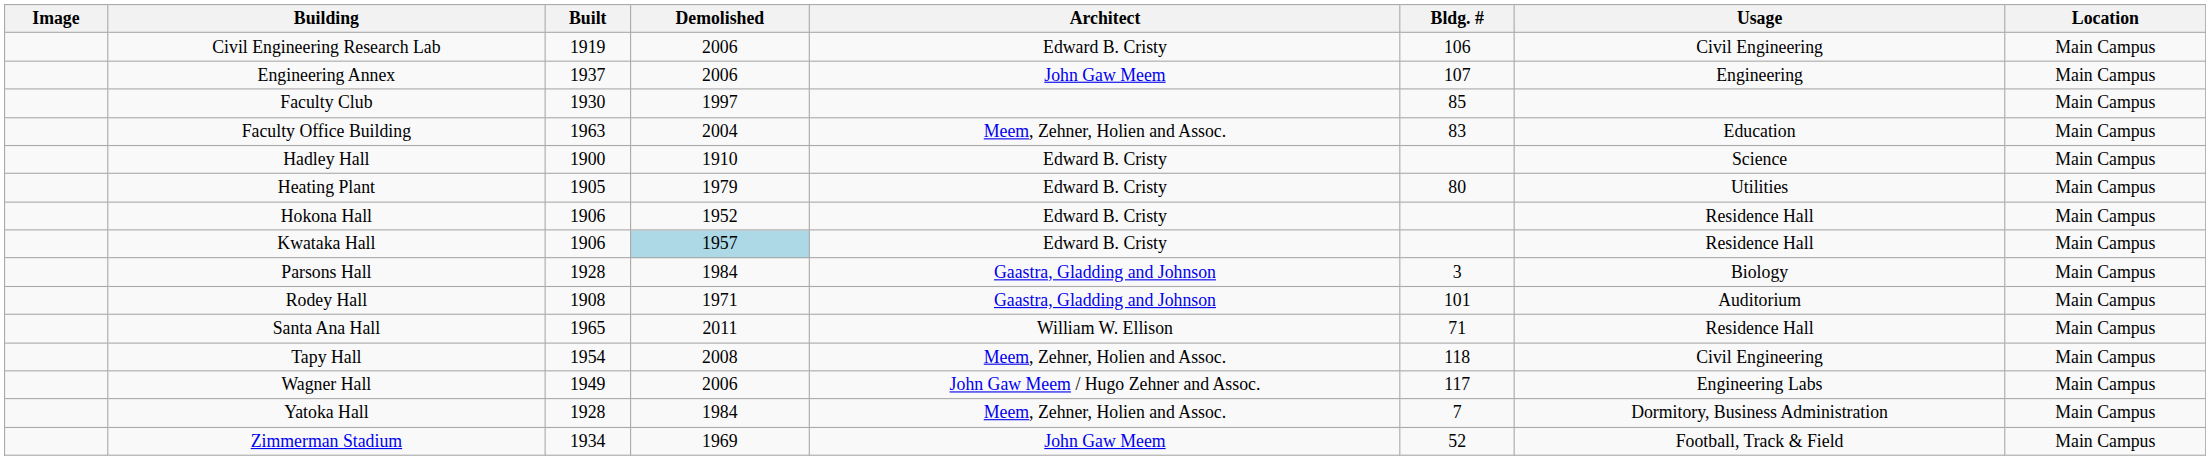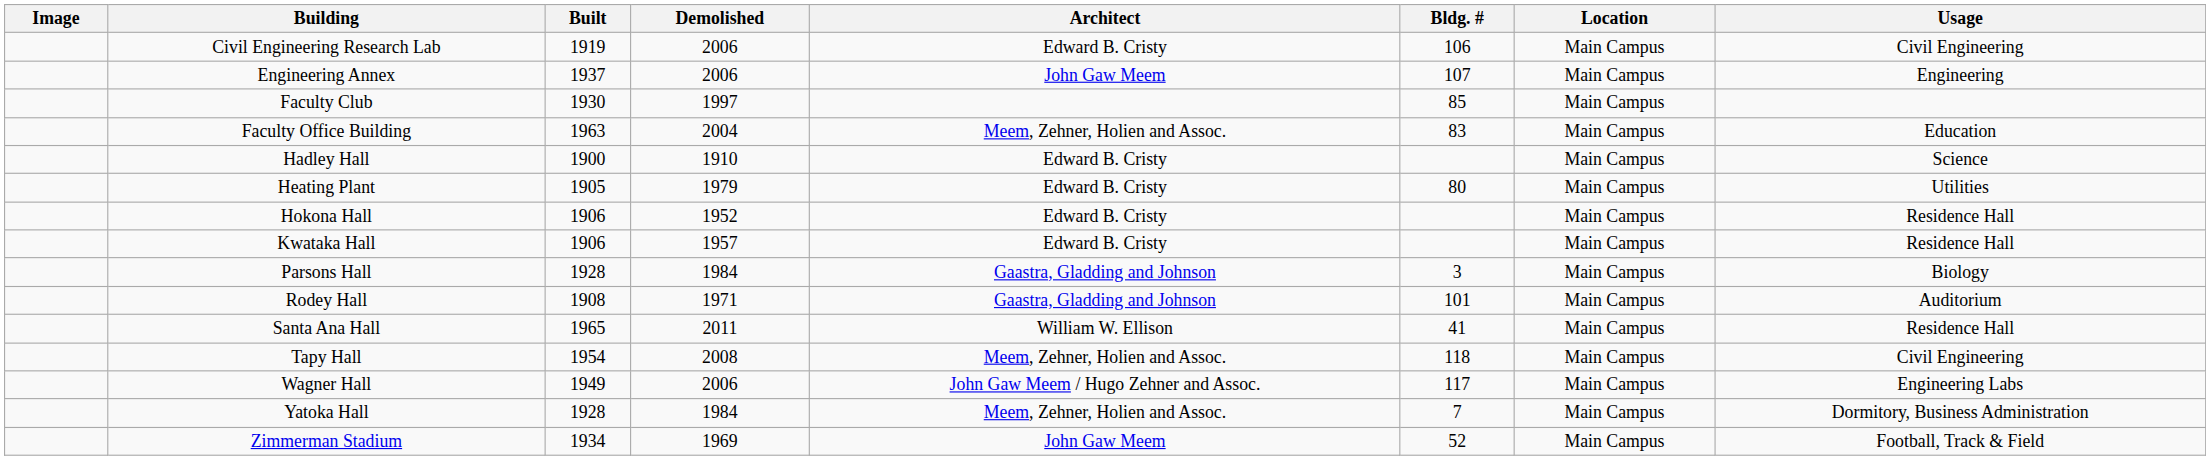columns swapped: Location <-> Usage
Kwataka Hall | Demolished: lightblue background -> no background
Santa Ana Hall | Bldg. #: 71 -> 41
